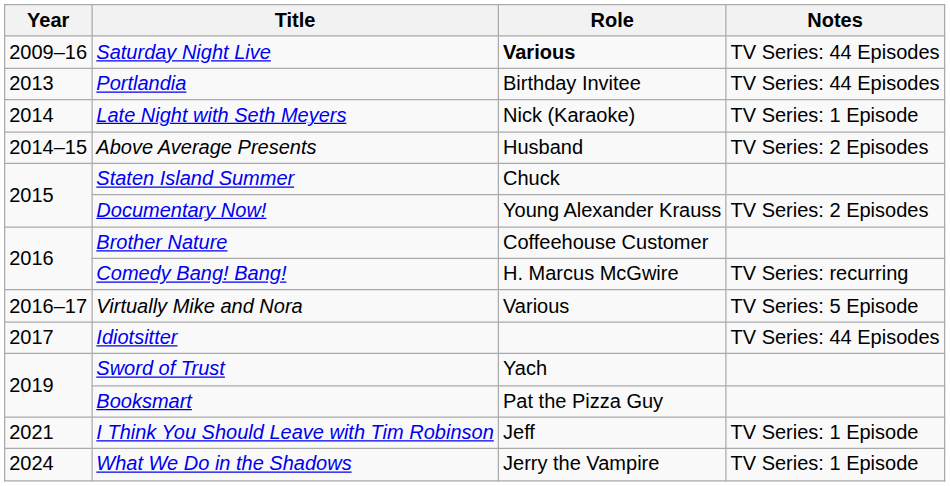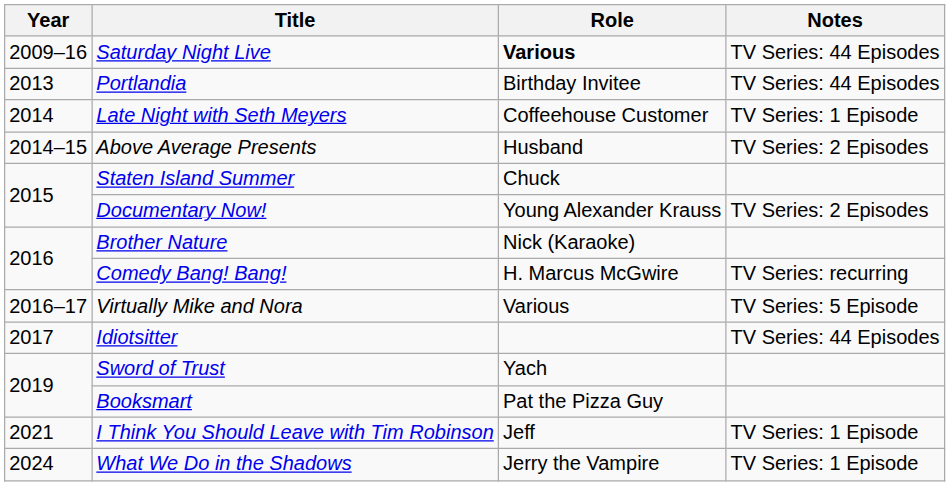Late Night with Seth Meyers | Role: Nick (Karaoke) -> Coffeehouse Customer
Brother Nature | Role: Coffeehouse Customer -> Nick (Karaoke)
